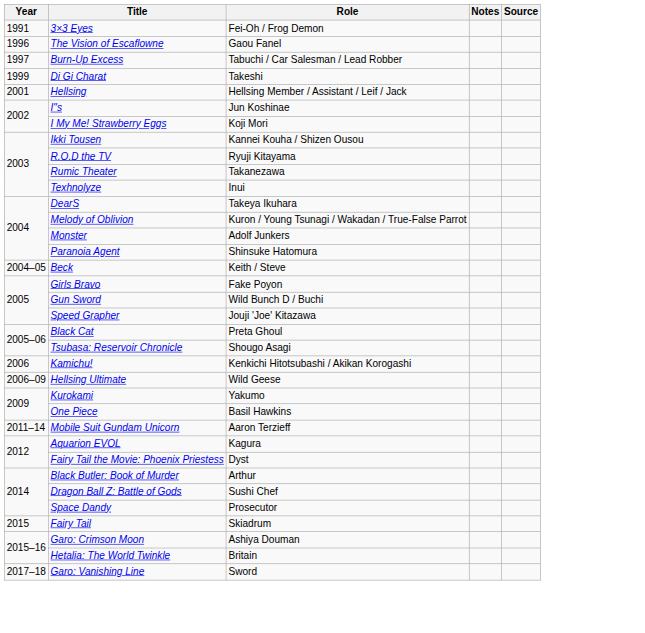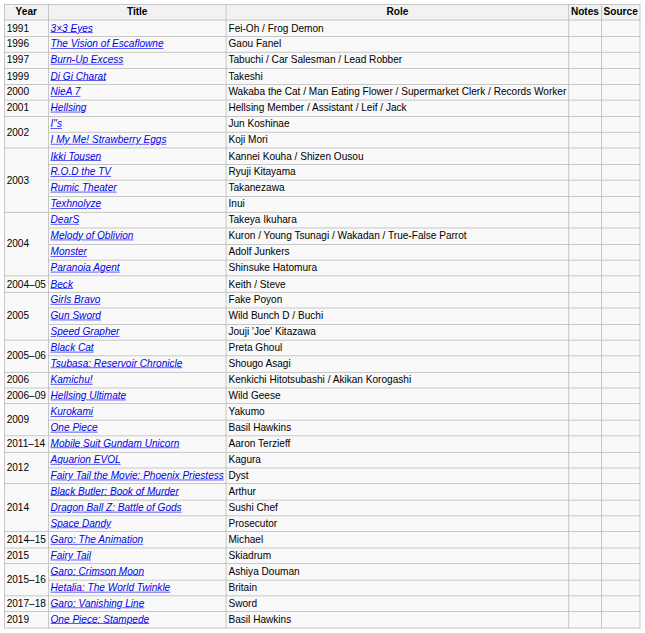+ row: 2000 | NieA 7 | Wakaba the Cat / Man Eating Flower / Supermarket Clerk / Records Worker
+ row: 2014–15 | Garo: The Animation | Michael
+ row: 2019 | One Piece: Stampede | Basil Hawkins
